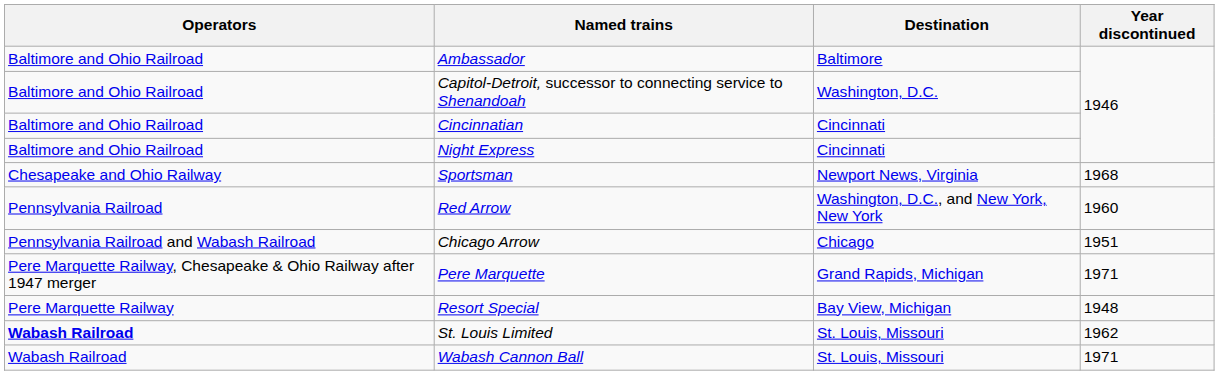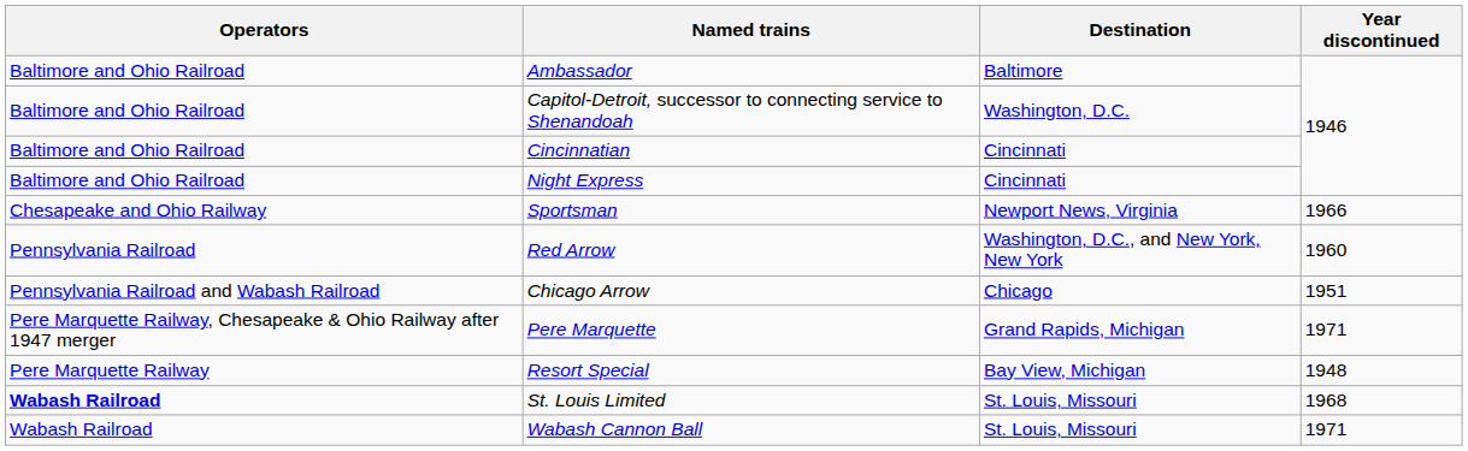Sportsman | Year discontinued: 1968 -> 1966
St. Louis Limited | Year discontinued: 1962 -> 1968
